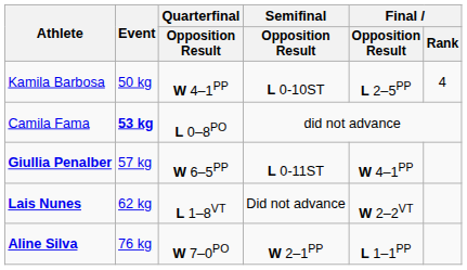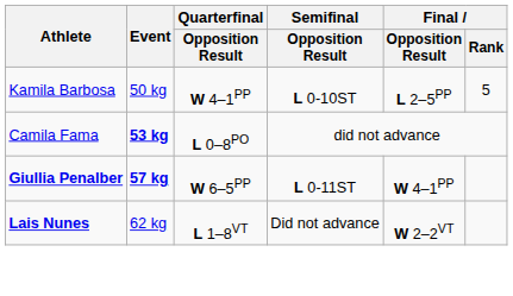Kamila Barbosa | Final / Rank: 4 -> 5
Giullia Penalber | Event: normal -> bold
- row: Aline Silva | 76 kg | W 7–0PO | W 2–1PP | L 1–1PP
